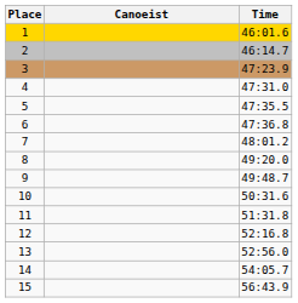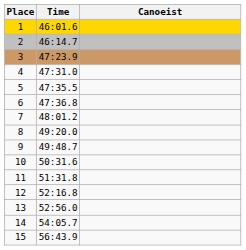columns swapped: Canoeist <-> Time
